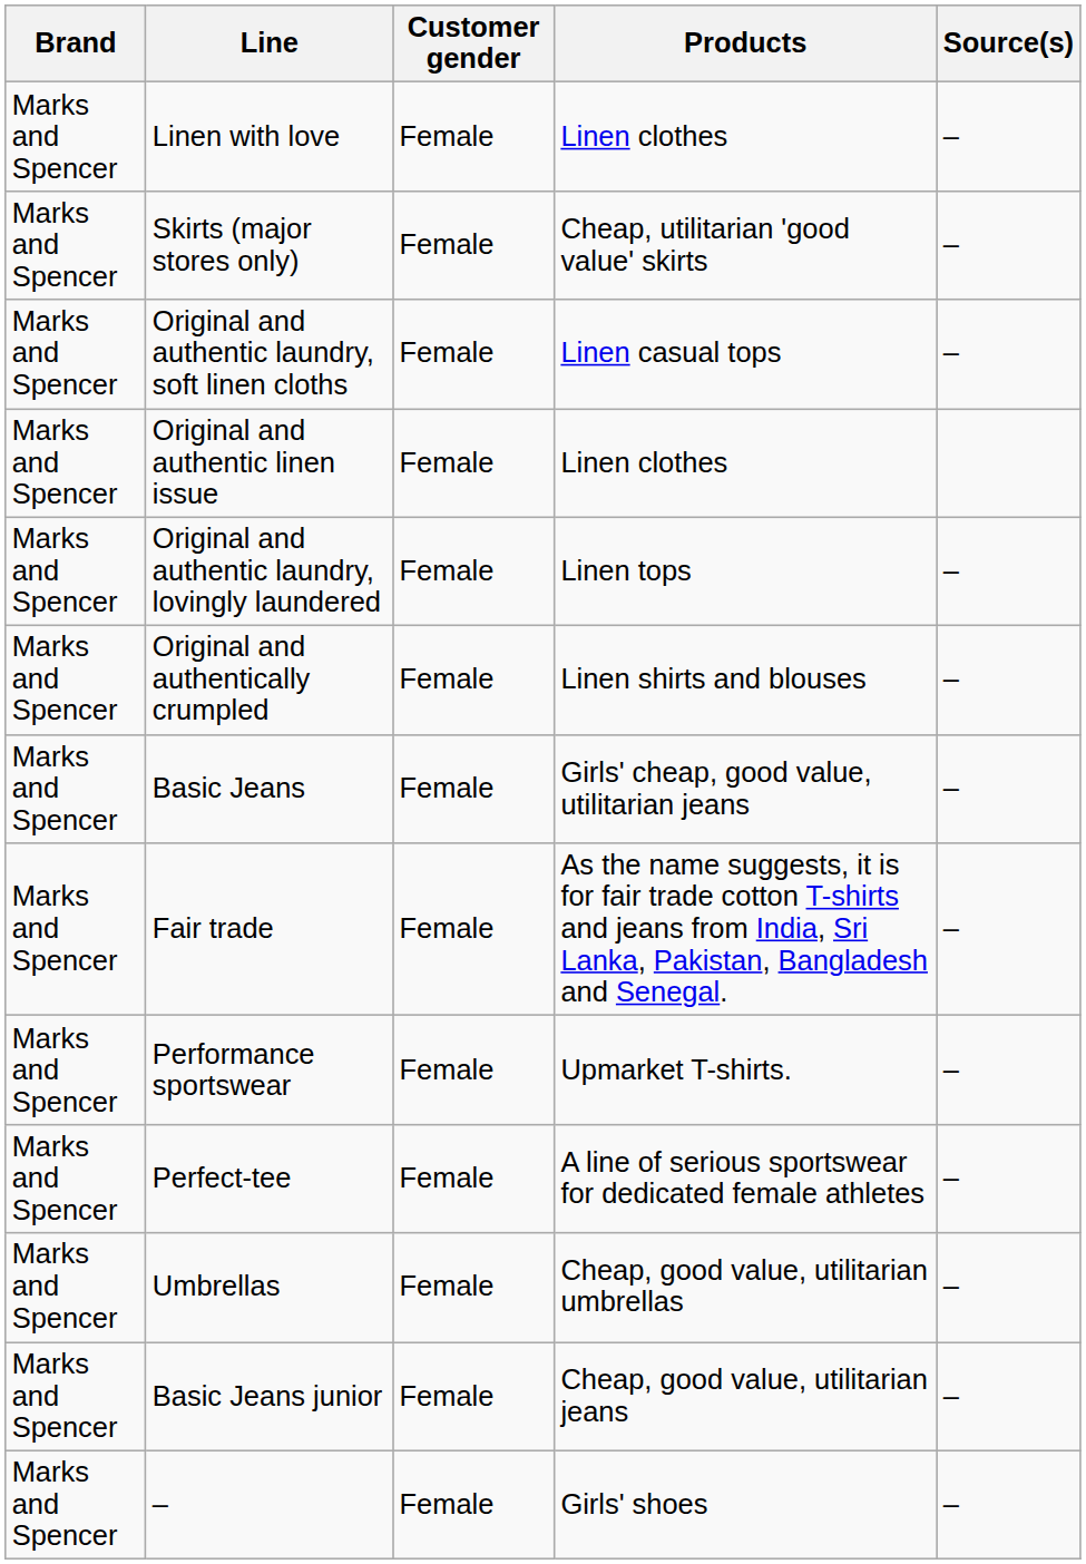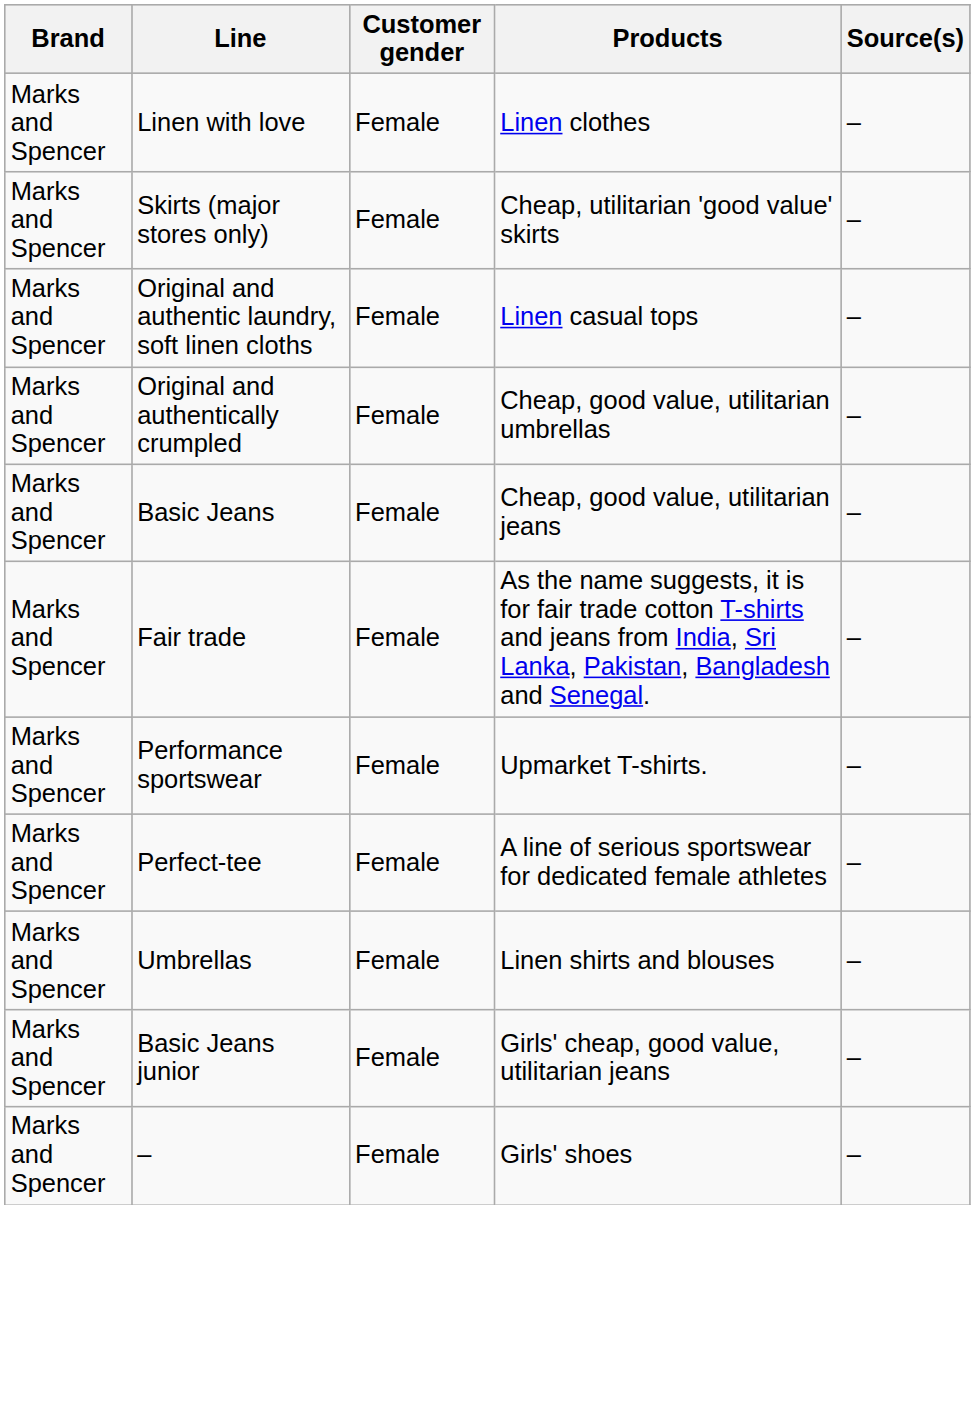- row: Marks and Spencer | Original and authentic linen issue | Female | Linen clothes
- row: Marks and Spencer | Original and authentic laundry, lovingly laundered | Female | Linen tops | –
Original and authentically crumpled | Products: Linen shirts and blouses -> Cheap, good value, utilitarian umbrellas
Basic Jeans | Products: Girls' cheap, good value, utilitarian jeans -> Cheap, good value, utilitarian jeans
Umbrellas | Products: Cheap, good value, utilitarian umbrellas -> Linen shirts and blouses
Basic Jeans junior | Products: Cheap, good value, utilitarian jeans -> Girls' cheap, good value, utilitarian jeans
